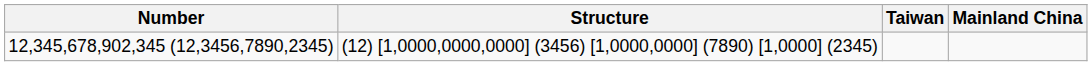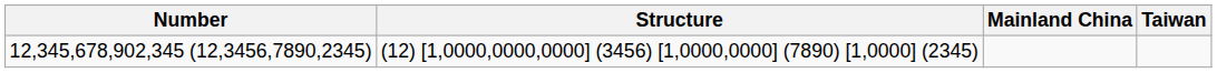columns swapped: Taiwan <-> Mainland China
